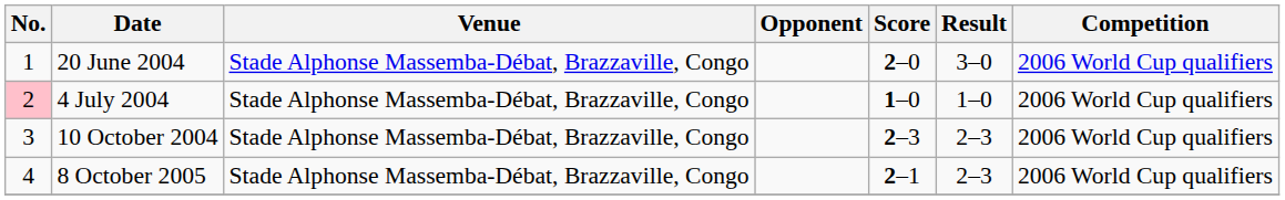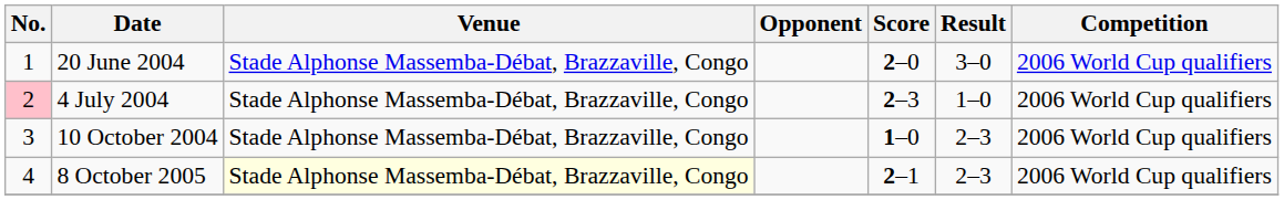4 July 2004 | Score: 1–0 -> 2–3
10 October 2004 | Score: 2–3 -> 1–0
8 October 2005 | Venue: no background -> lightyellow background
